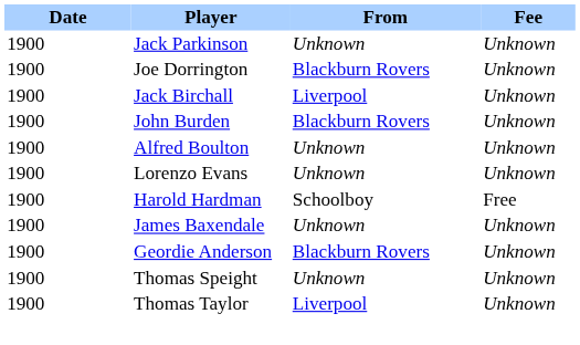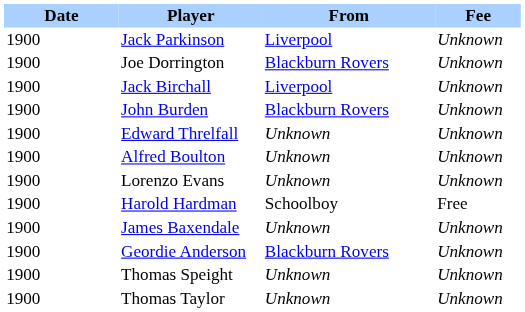Jack Parkinson | From: Unknown -> Liverpool
+ row: 1900 | Edward Threlfall | Unknown | Unknown
Thomas Taylor | From: Liverpool -> Unknown
